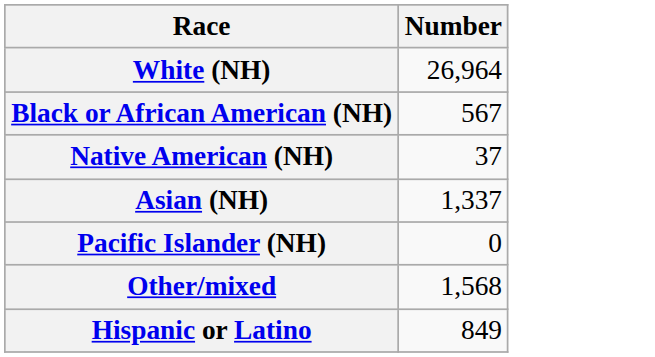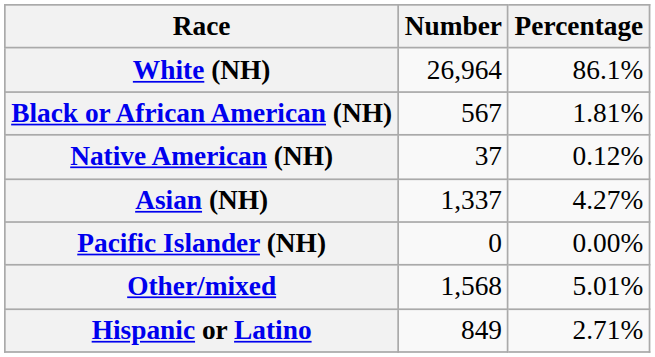+ column: Percentage | 86.1% | 1.81% | 0.12% | 4.27% | 0.00% | 5.01% | 2.71%
